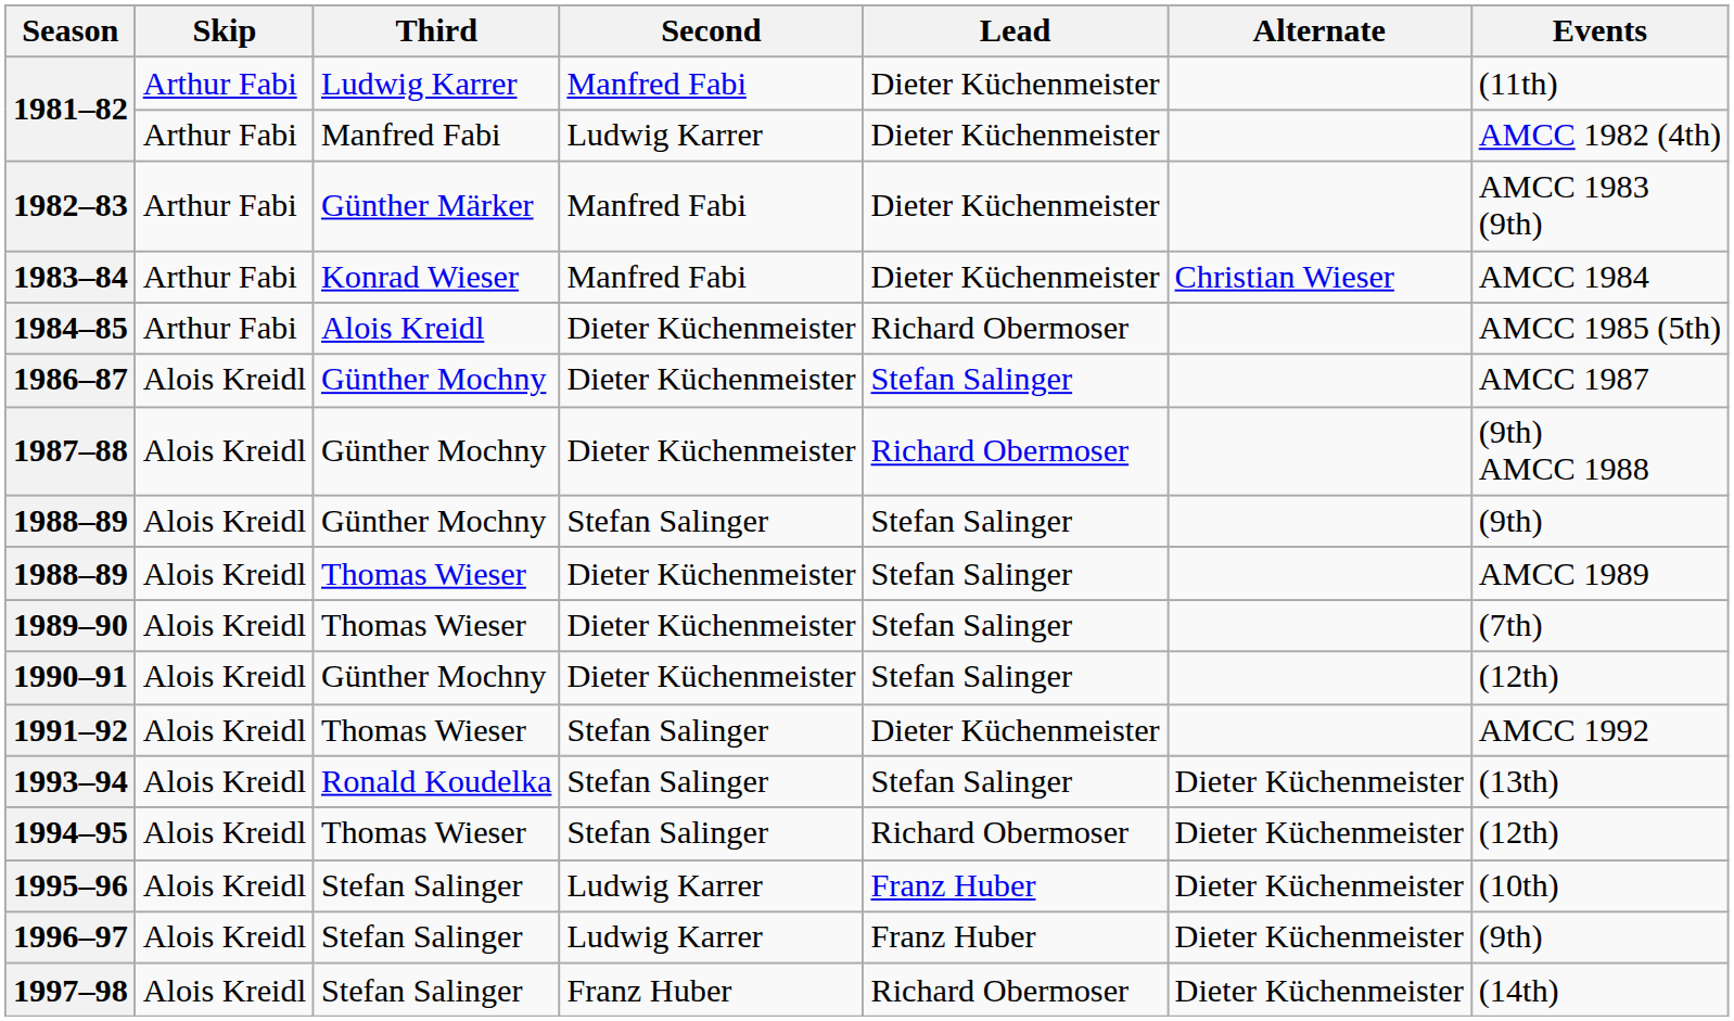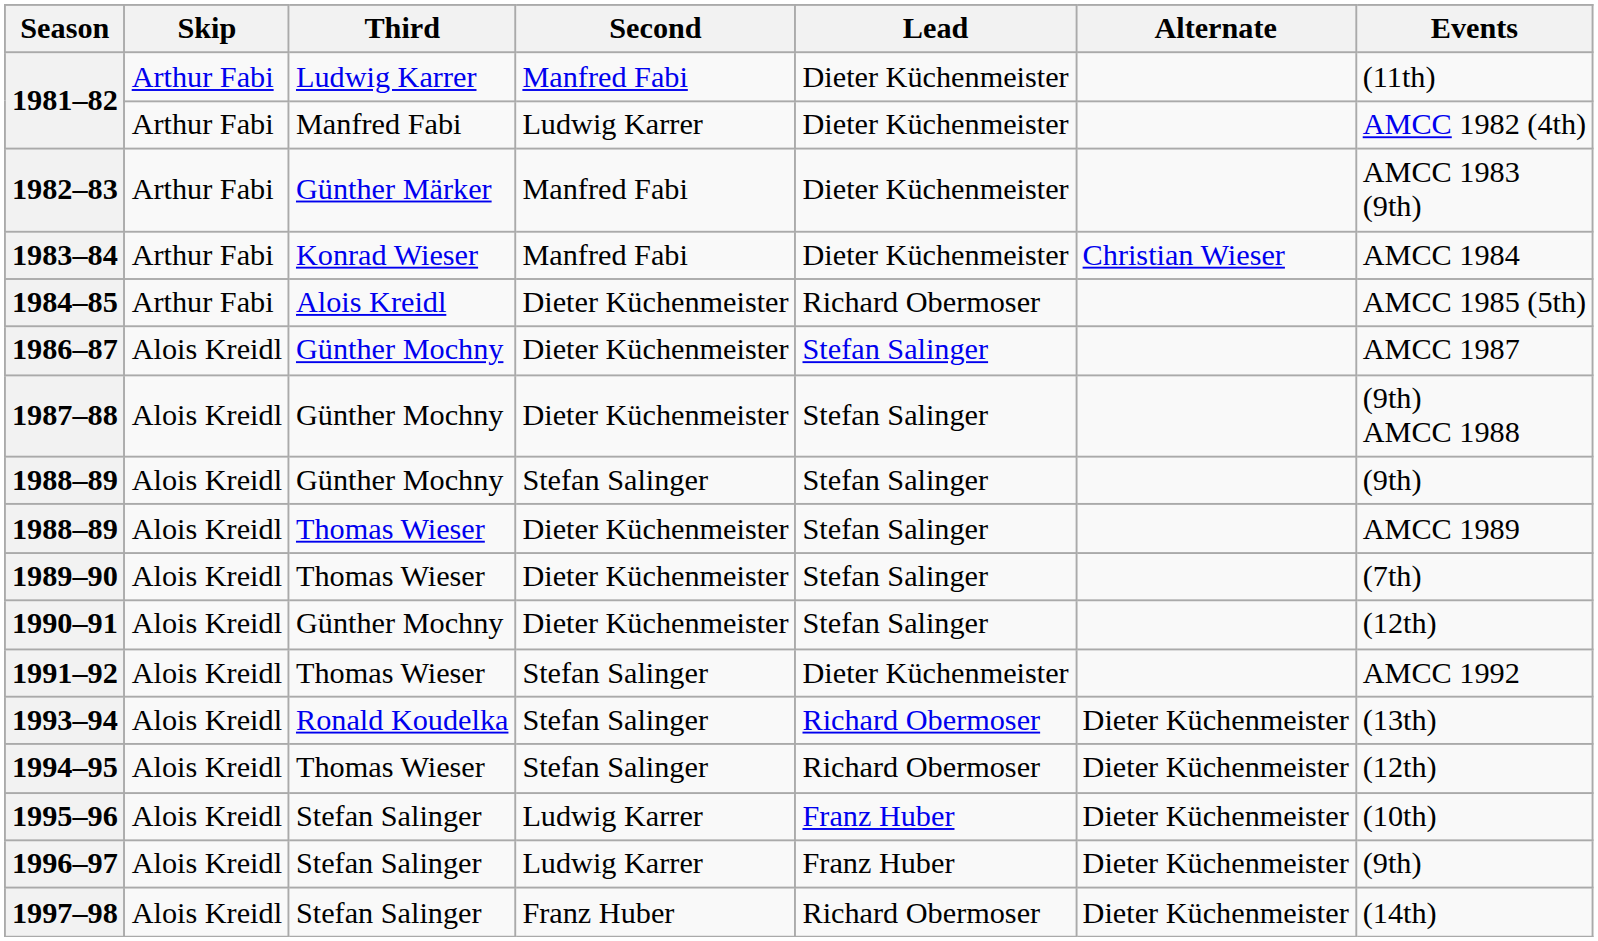1987–88 | Lead: Richard Obermoser -> Stefan Salinger
1993–94 | Lead: Stefan Salinger -> Richard Obermoser
